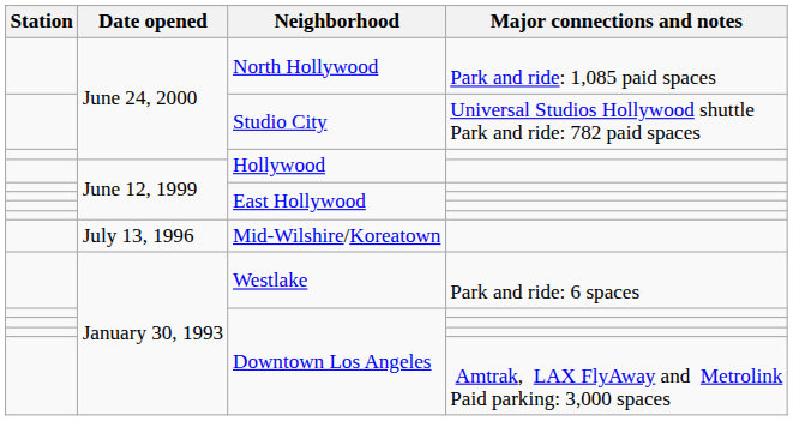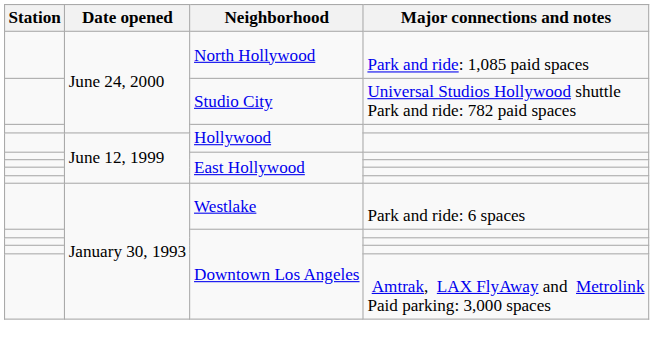- row: July 13, 1996 | Mid-Wilshire/Koreatown
